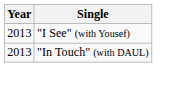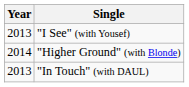+ row: 2014 | "Higher Ground" (with Blonde)
